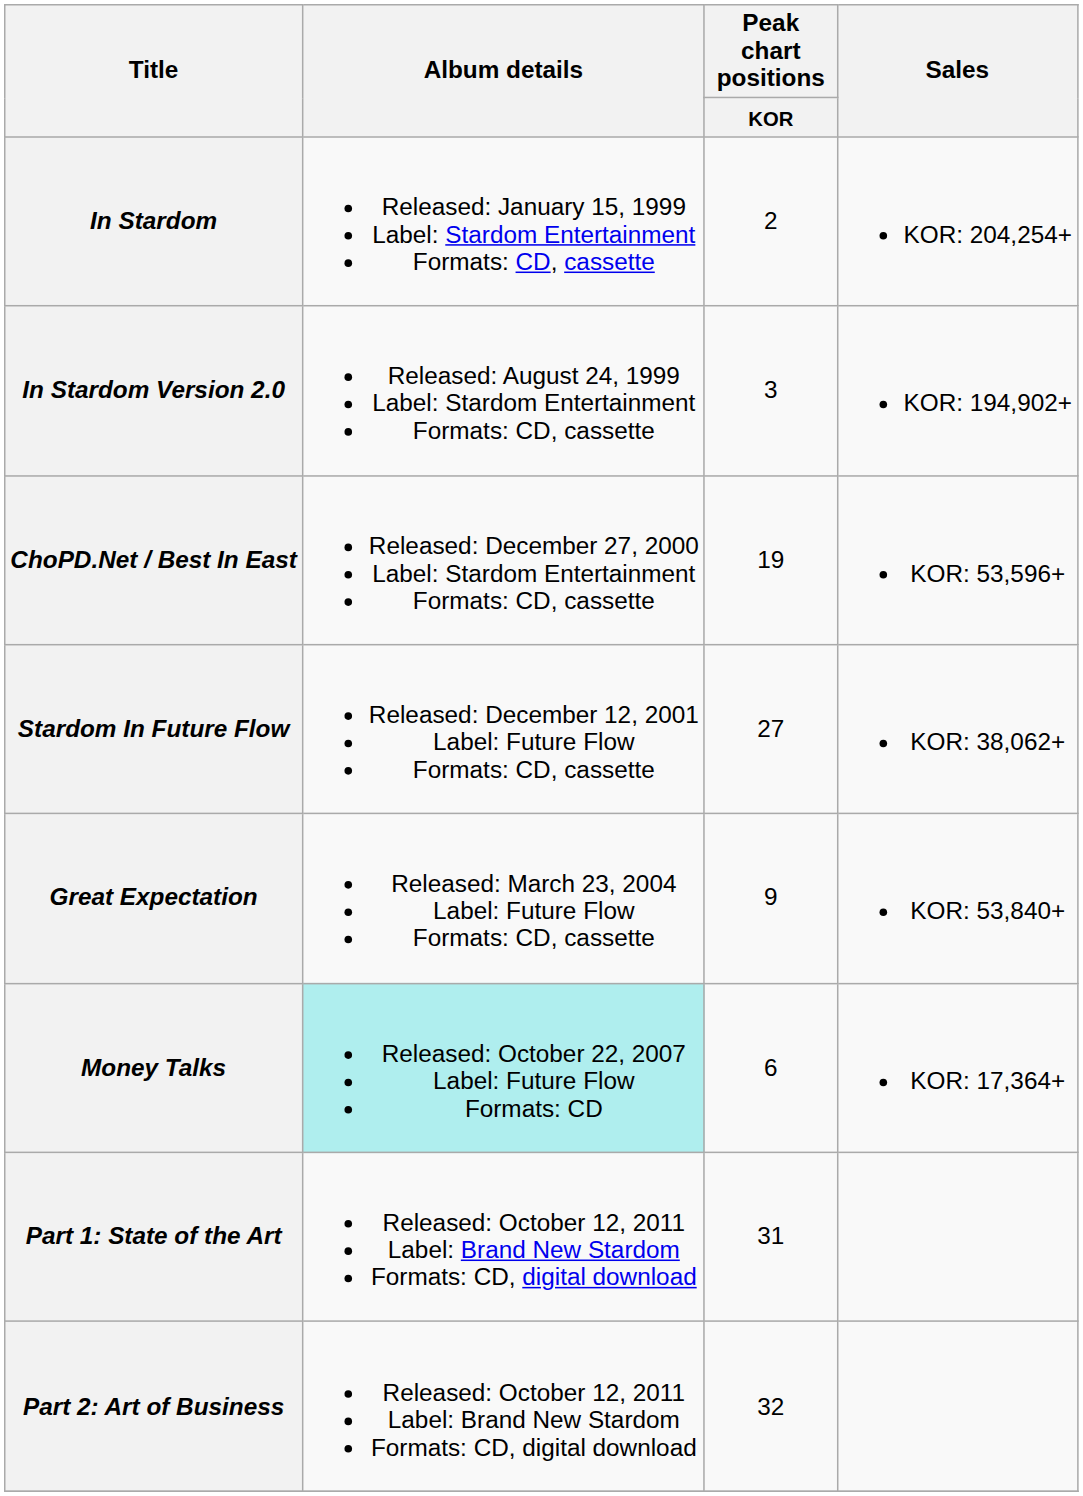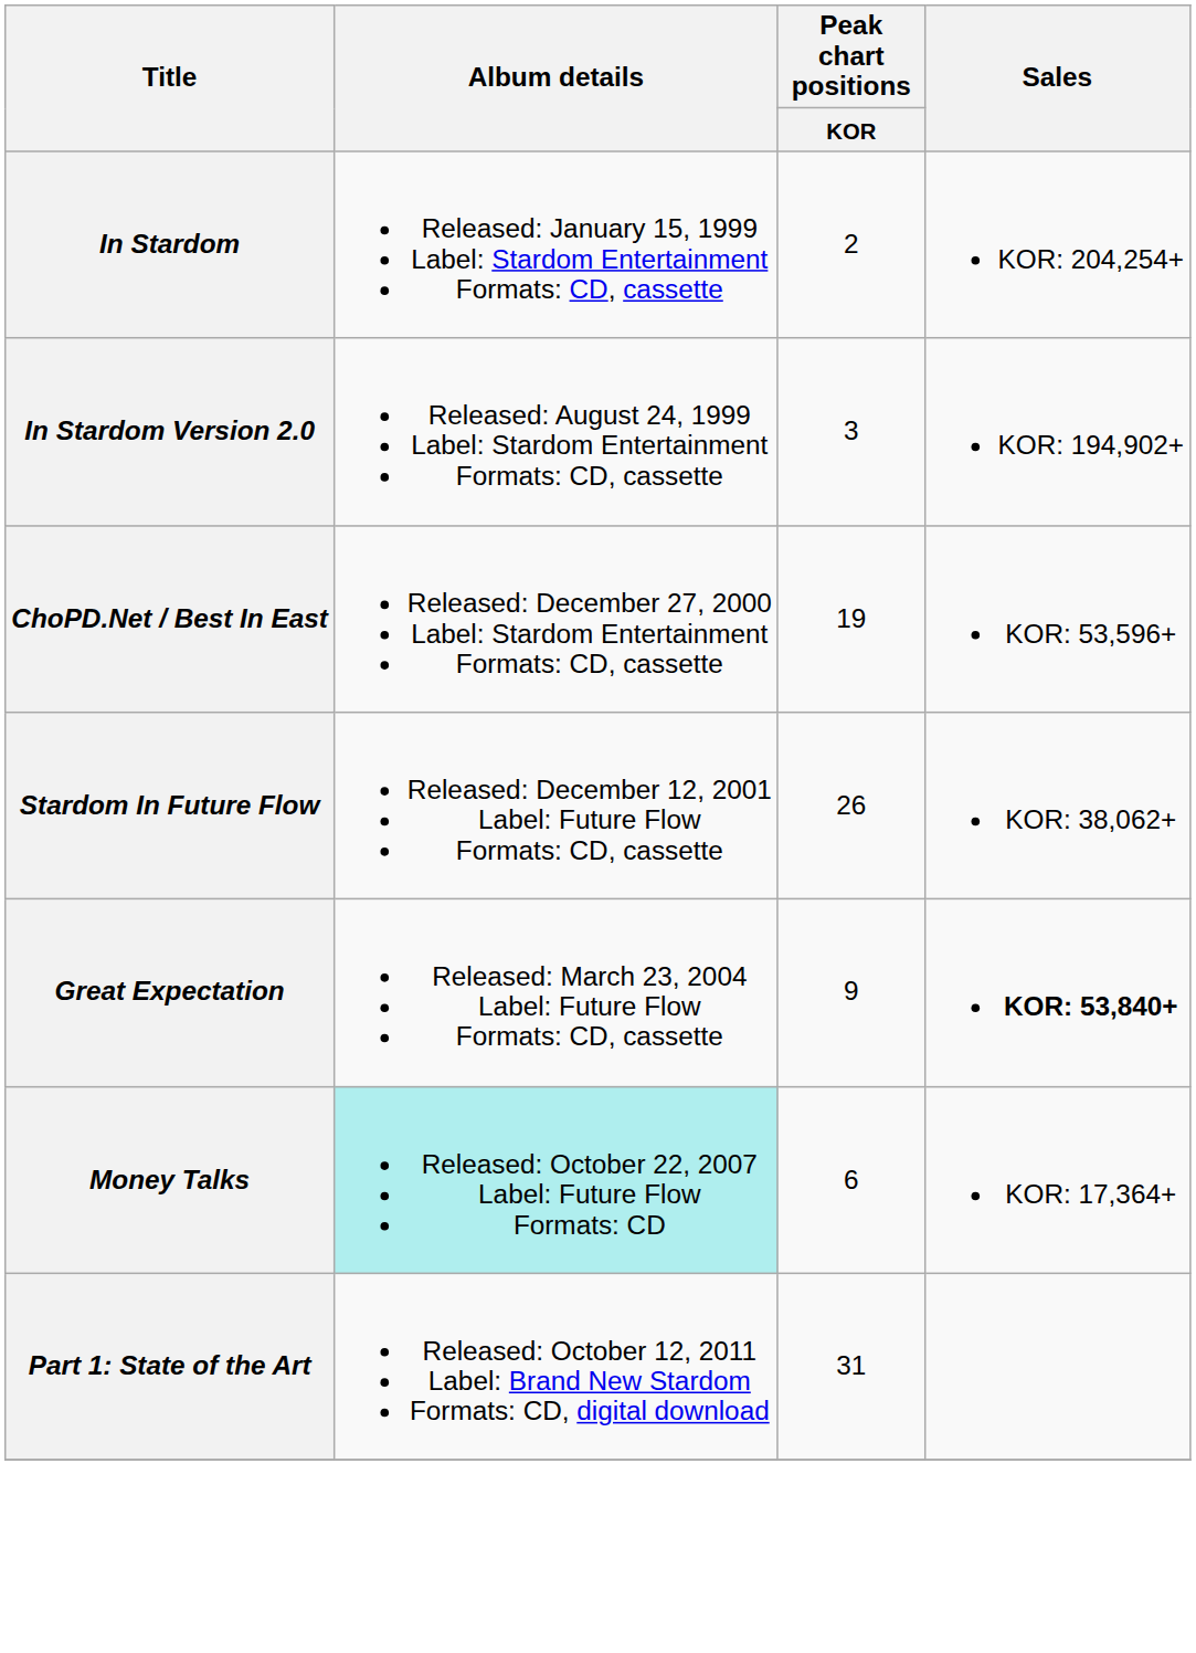Stardom In Future Flow | Peak chart positions / KOR: 27 -> 26
Great Expectation | Sales: normal -> bold
- row: Part 2: Art of Business | Released: October 12, 2011 Label: Brand New Stardom Formats: CD, digital download | 32
